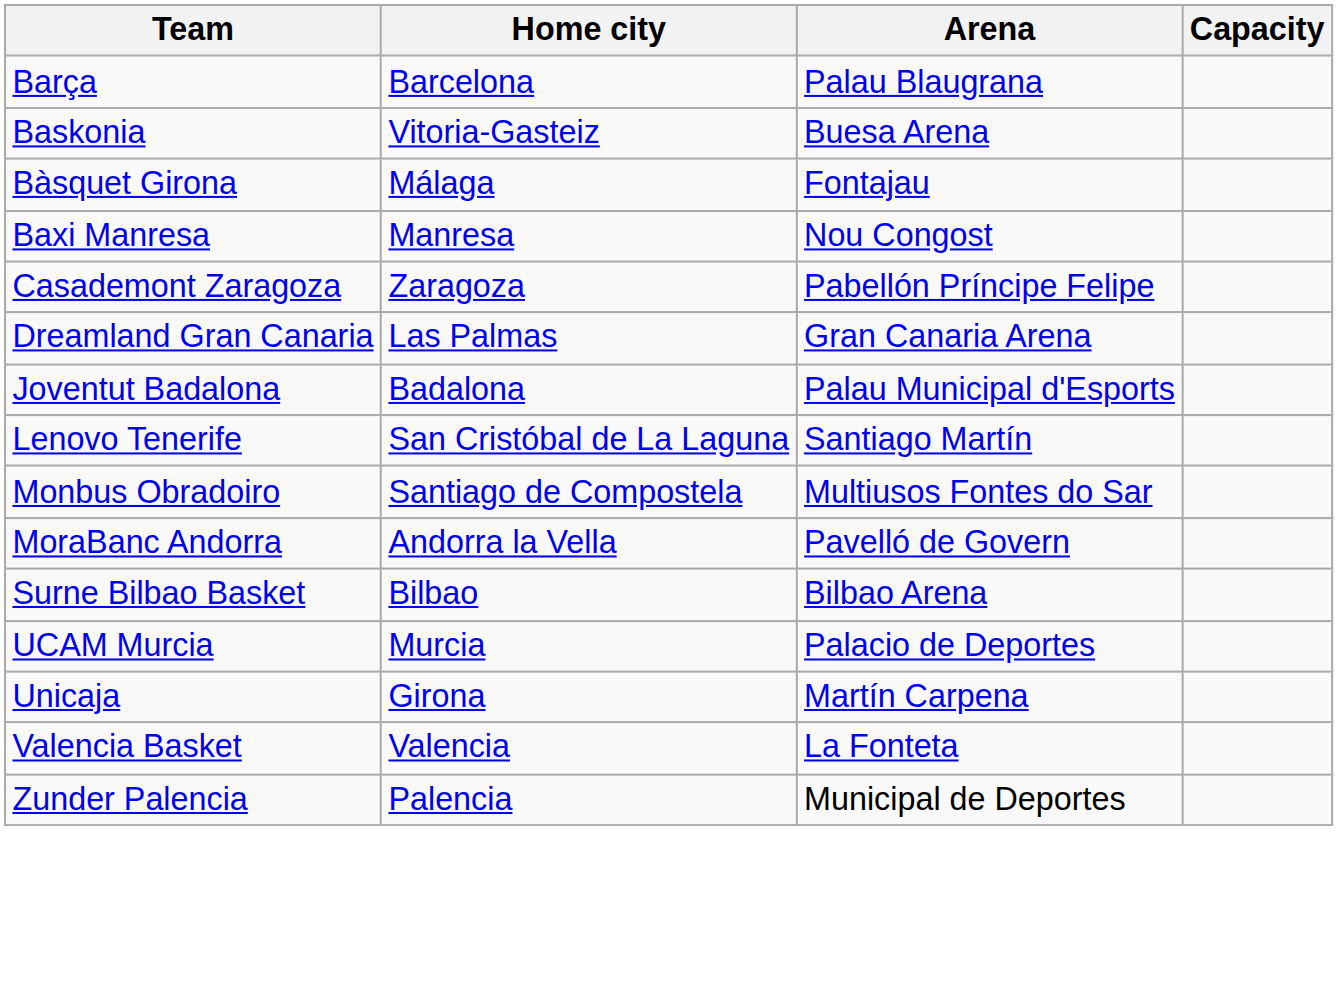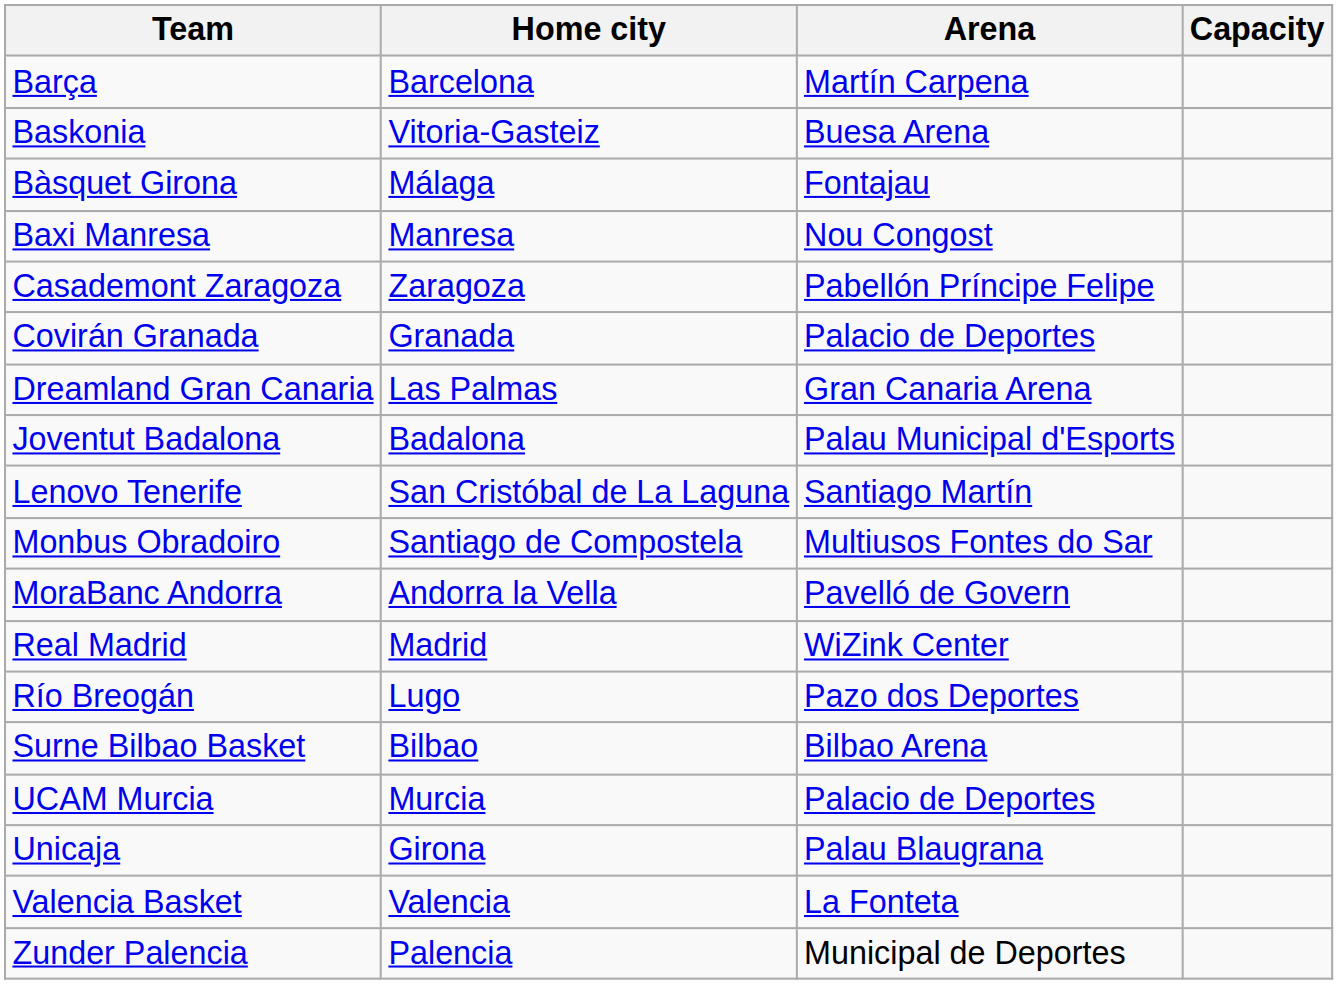Barça | Arena: Palau Blaugrana -> Martín Carpena
+ row: Covirán Granada | Granada | Palacio de Deportes
+ row: Real Madrid | Madrid | WiZink Center
+ row: Río Breogán | Lugo | Pazo dos Deportes
Unicaja | Arena: Martín Carpena -> Palau Blaugrana
